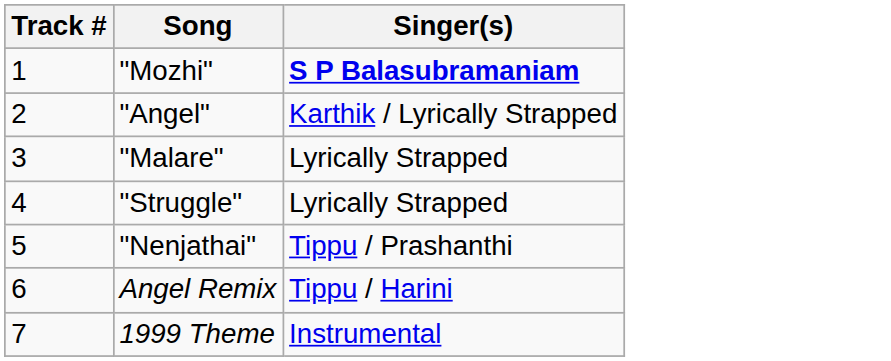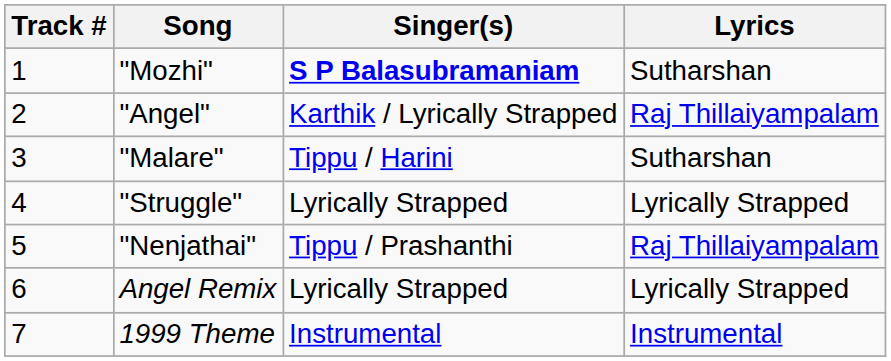+ column: Lyrics | Sutharshan | Raj Thillaiyampalam | Sutharshan | Lyrically Strapped | Raj Thillaiyampalam | Lyrically Strapped | Instrumental
"Malare" | Singer(s): Lyrically Strapped -> Tippu / Harini
Angel Remix | Singer(s): Tippu / Harini -> Lyrically Strapped
